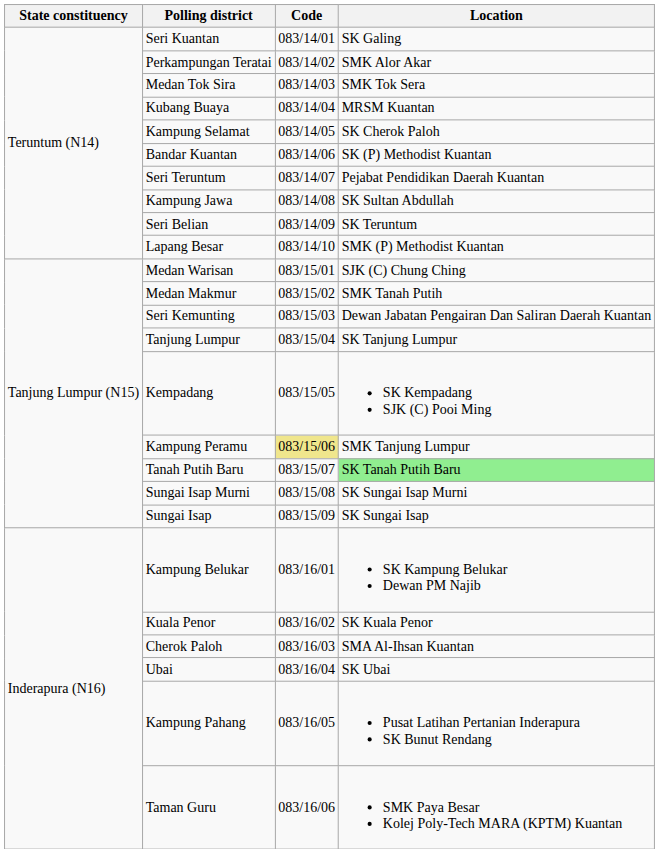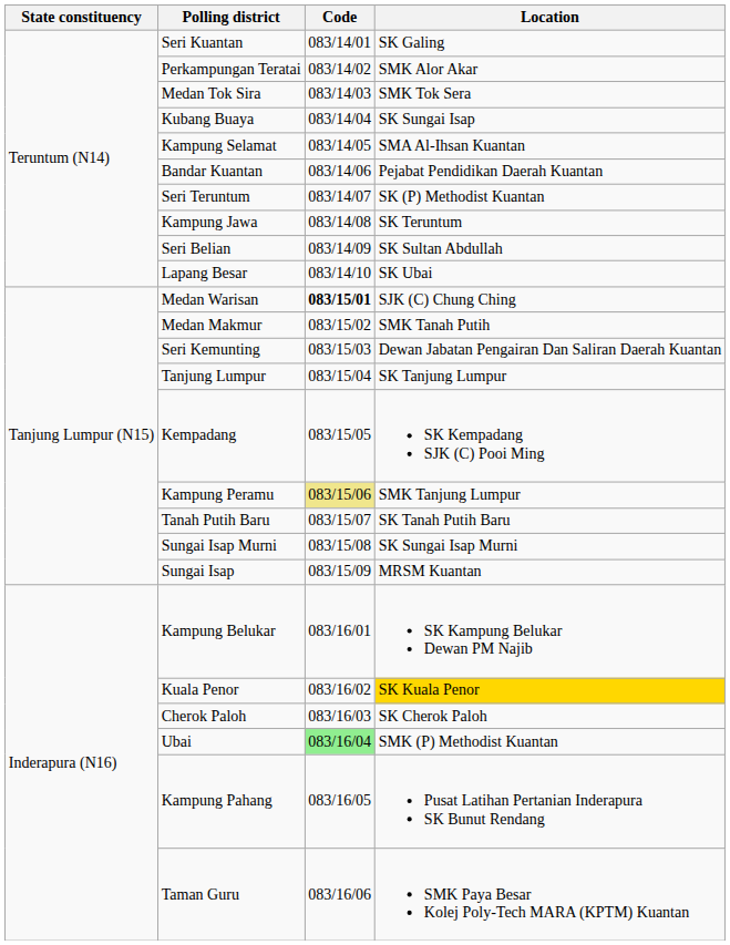Kubang Buaya | Location: MRSM Kuantan -> SK Sungai Isap
Kampung Selamat | Location: SK Cherok Paloh -> SMA Al-Ihsan Kuantan
Bandar Kuantan | Location: SK (P) Methodist Kuantan -> Pejabat Pendidikan Daerah Kuantan
Seri Teruntum | Location: Pejabat Pendidikan Daerah Kuantan -> SK (P) Methodist Kuantan
Kampung Jawa | Location: SK Sultan Abdullah -> SK Teruntum
Seri Belian | Location: SK Teruntum -> SK Sultan Abdullah
Lapang Besar | Location: SMK (P) Methodist Kuantan -> SK Ubai
Medan Warisan | Code: normal -> bold
Tanah Putih Baru | Location: lightgreen background -> no background
Sungai Isap | Location: SK Sungai Isap -> MRSM Kuantan
Kuala Penor | Location: no background -> gold background
Cherok Paloh | Location: SMA Al-Ihsan Kuantan -> SK Cherok Paloh
Ubai | Code: no background -> lightgreen background
Ubai | Location: SK Ubai -> SMK (P) Methodist Kuantan
